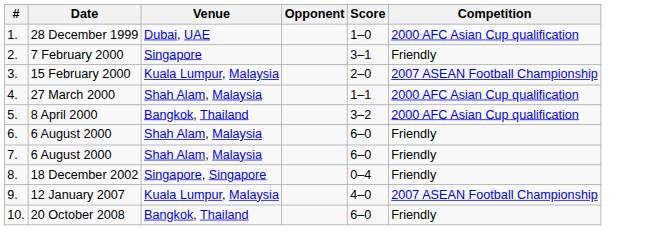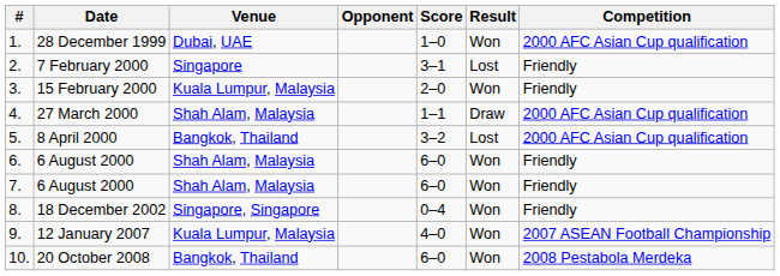+ column: Result | Won | Lost | Won | Draw | Lost | Won | Won | Won | Won | Won
15 February 2000 | Competition: 2007 ASEAN Football Championship -> Friendly
20 October 2008 | Competition: Friendly -> 2008 Pestabola Merdeka
